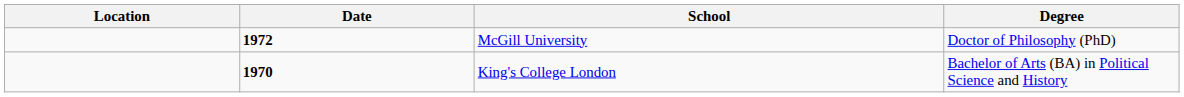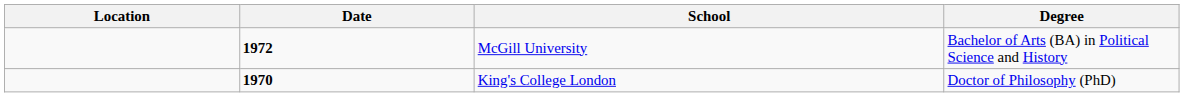McGill University | Degree: Doctor of Philosophy (PhD) -> Bachelor of Arts (BA) in Political Science and History
King's College London | Degree: Bachelor of Arts (BA) in Political Science and History -> Doctor of Philosophy (PhD)
